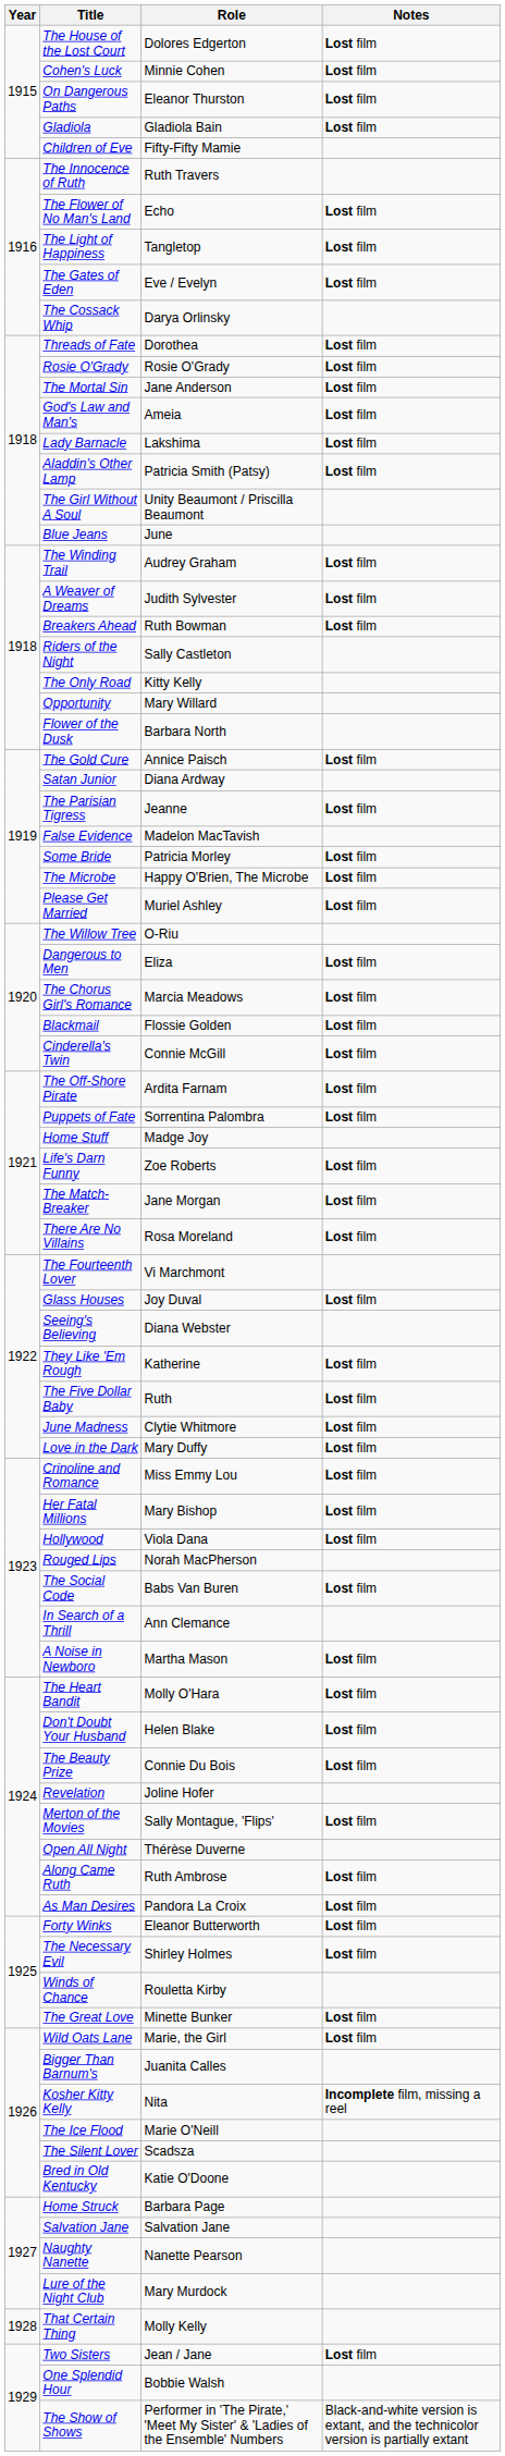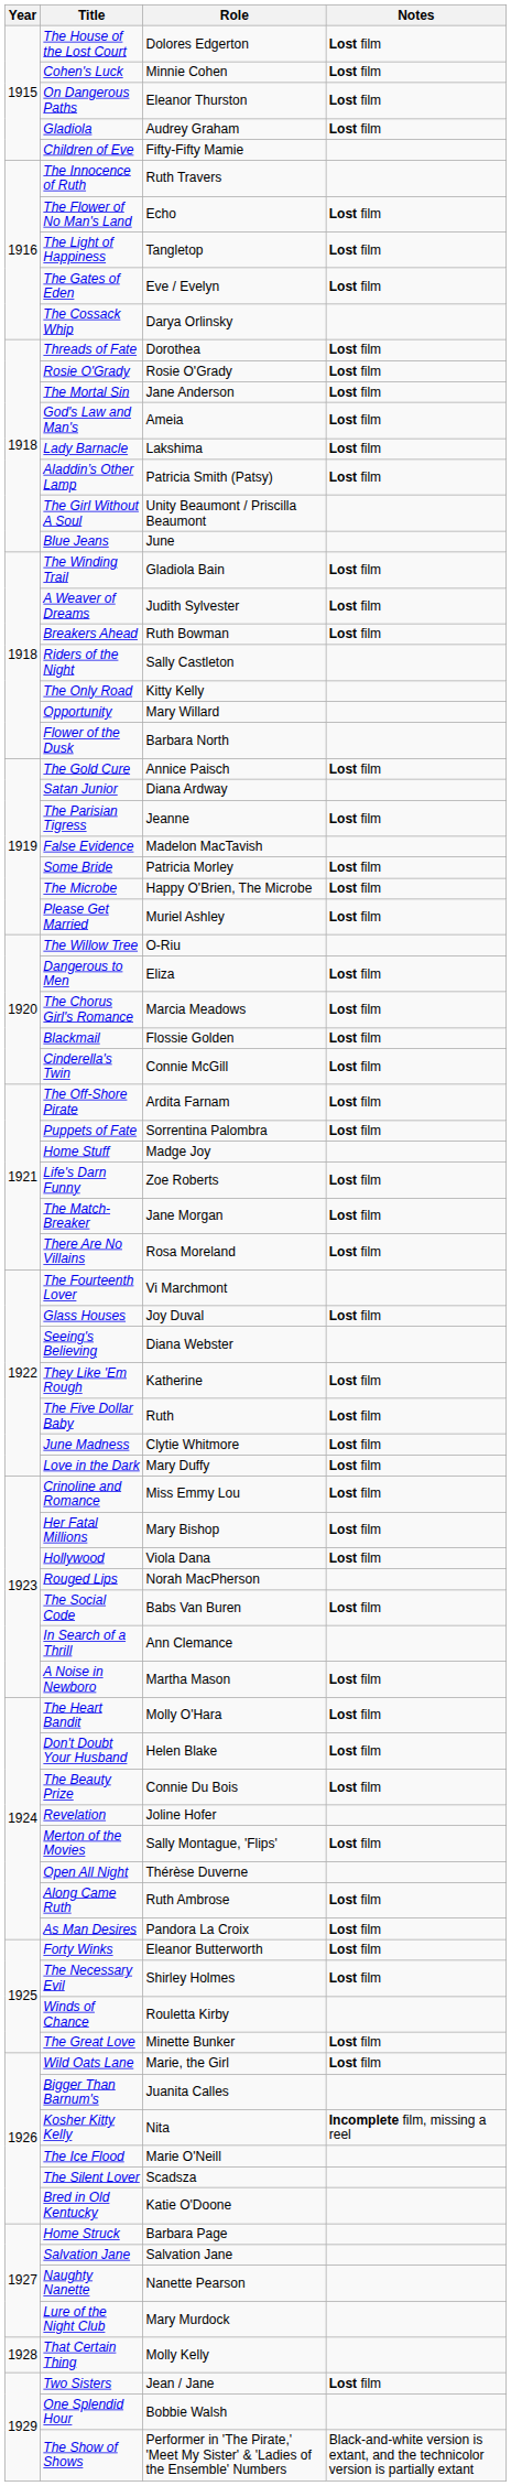Gladiola | Role: Gladiola Bain -> Audrey Graham
The Winding Trail | Role: Audrey Graham -> Gladiola Bain
